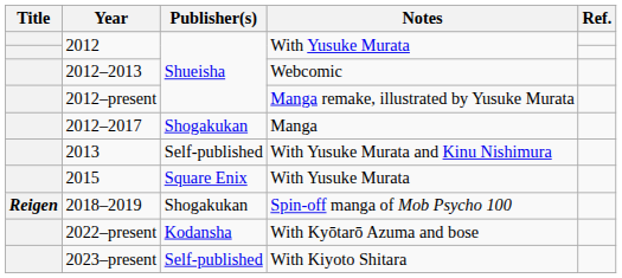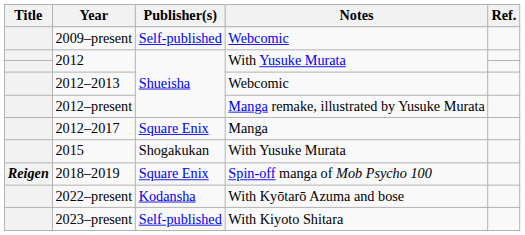+ row: 2009–present | Self-published | Webcomic
2012–2017 | Publisher(s): Shogakukan -> Square Enix
- row: 2013 | Self-published | With Yusuke Murata and Kinu Nishimura
2015 | Publisher(s): Square Enix -> Shogakukan
2018–2019 | Publisher(s): Shogakukan -> Square Enix
